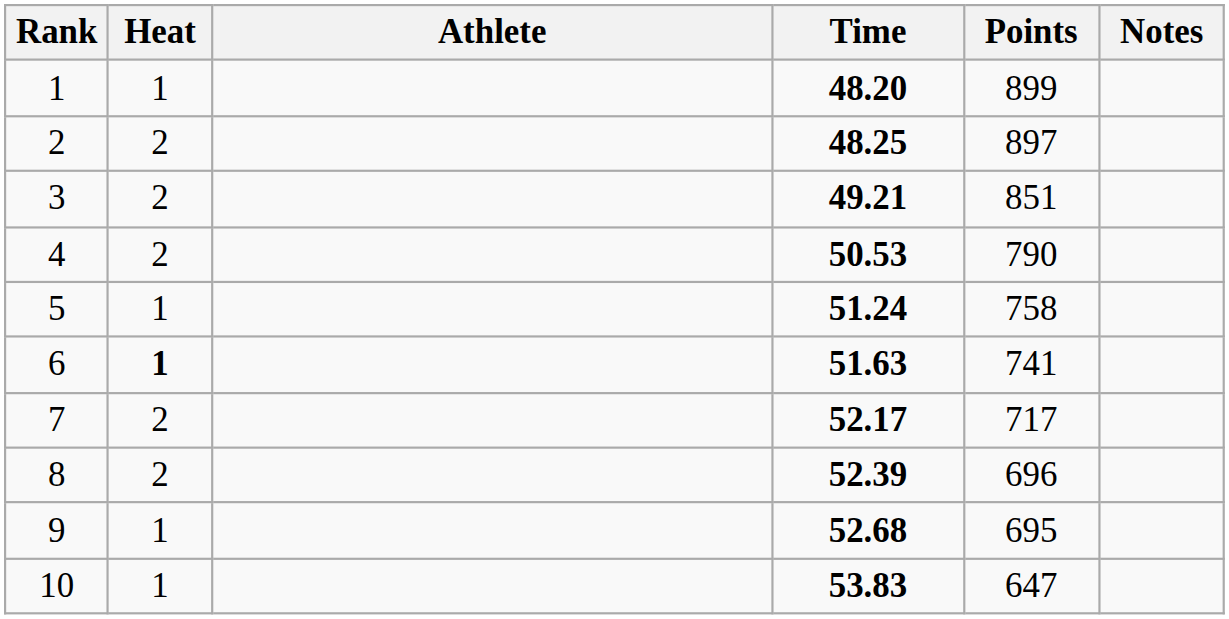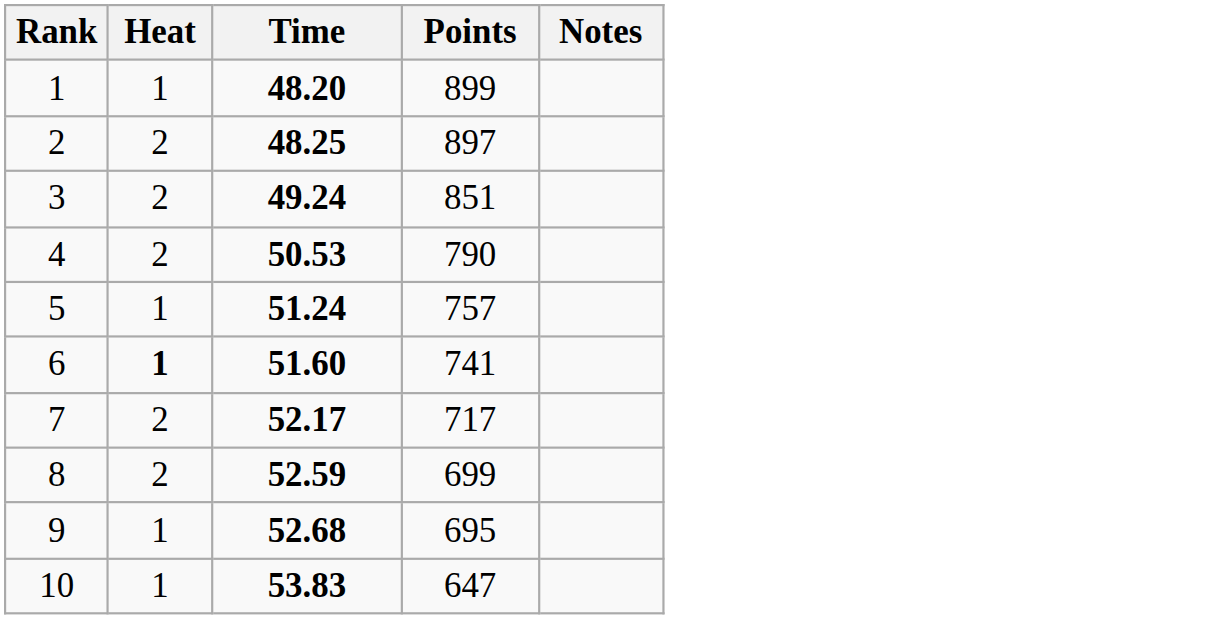- column: Athlete
3 | Time: 49.21 -> 49.24
5 | Points: 758 -> 757
6 | Time: 51.63 -> 51.60
8 | Time: 52.39 -> 52.59
8 | Points: 696 -> 699
